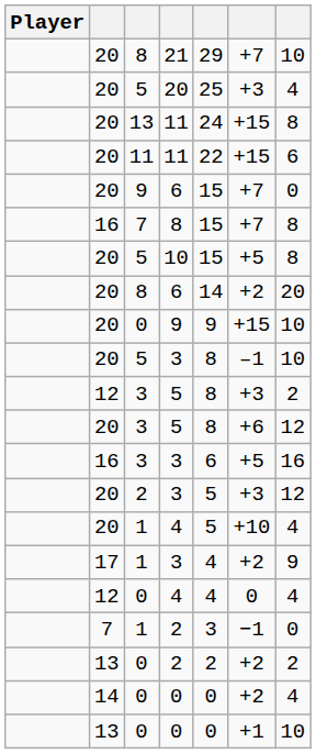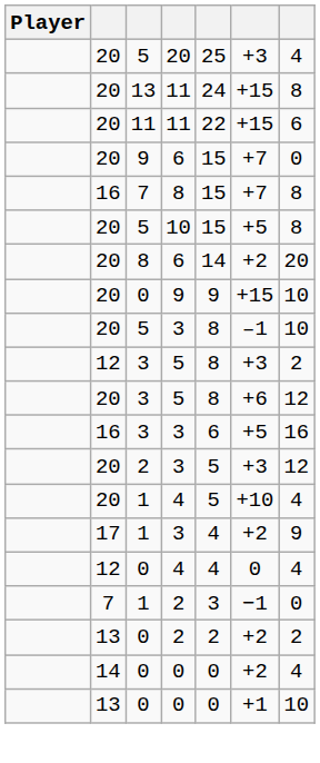- row: 20 | 8 | 21 | 29 | +7 | 10
